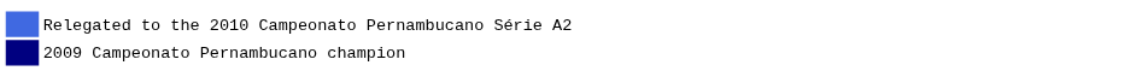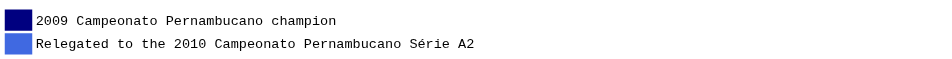rows swapped: 2009 Campeonato Pernambucano champion <-> Relegated to the 2010 Campeonato Pernambucano Série A2
